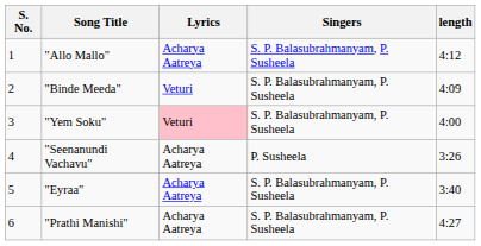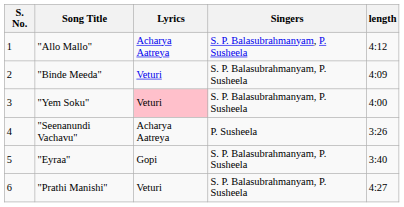"Eyraa" | Lyrics: Acharya Aatreya -> Gopi
"Prathi Manishi" | Lyrics: Acharya Aatreya -> Veturi
